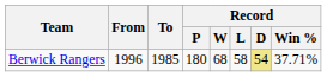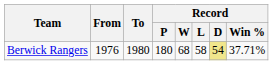Berwick Rangers | From: 1996 -> 1976
Berwick Rangers | To: 1985 -> 1980
